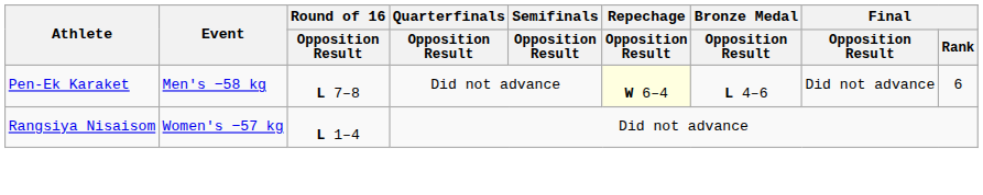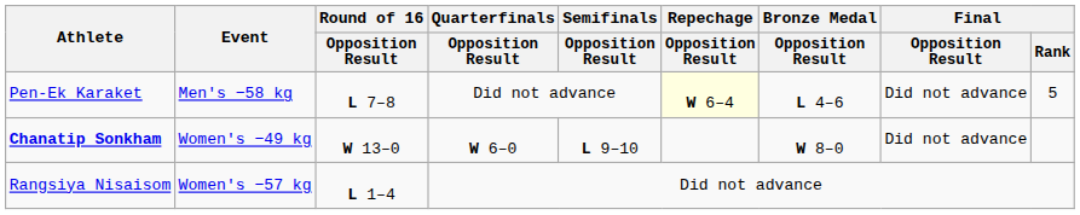Pen-Ek Karaket | Final / Rank: 6 -> 5
+ row: Chanatip Sonkham | Women's −49 kg | W 13–0 | W 6–0 | L 9–10 | W 8–0 | Did not advance
